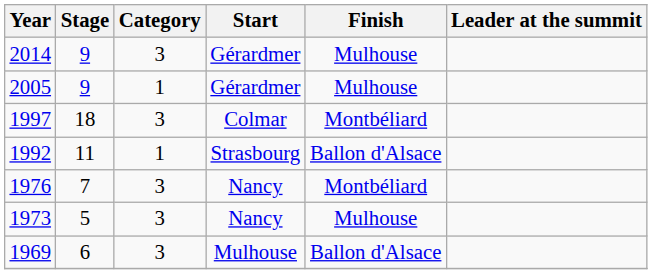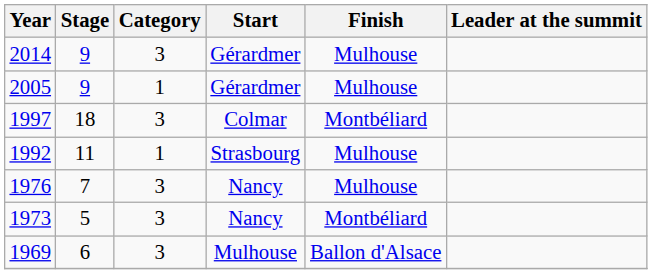1992 | Finish: Ballon d'Alsace -> Mulhouse
1976 | Finish: Montbéliard -> Mulhouse
1973 | Finish: Mulhouse -> Montbéliard
